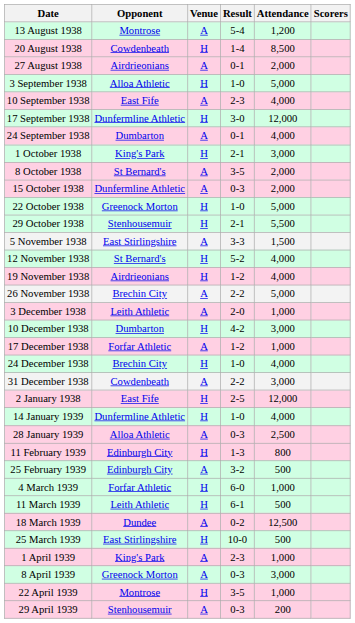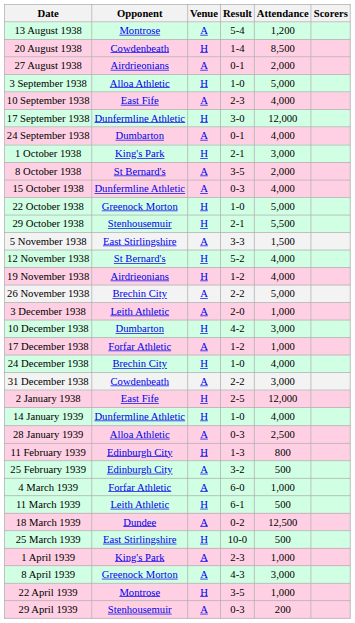15 October 1938 | Attendance: 2,000 -> 4,000
4 March 1939 | Venue: H -> A
8 April 1939 | Result: 0-3 -> 4-3
